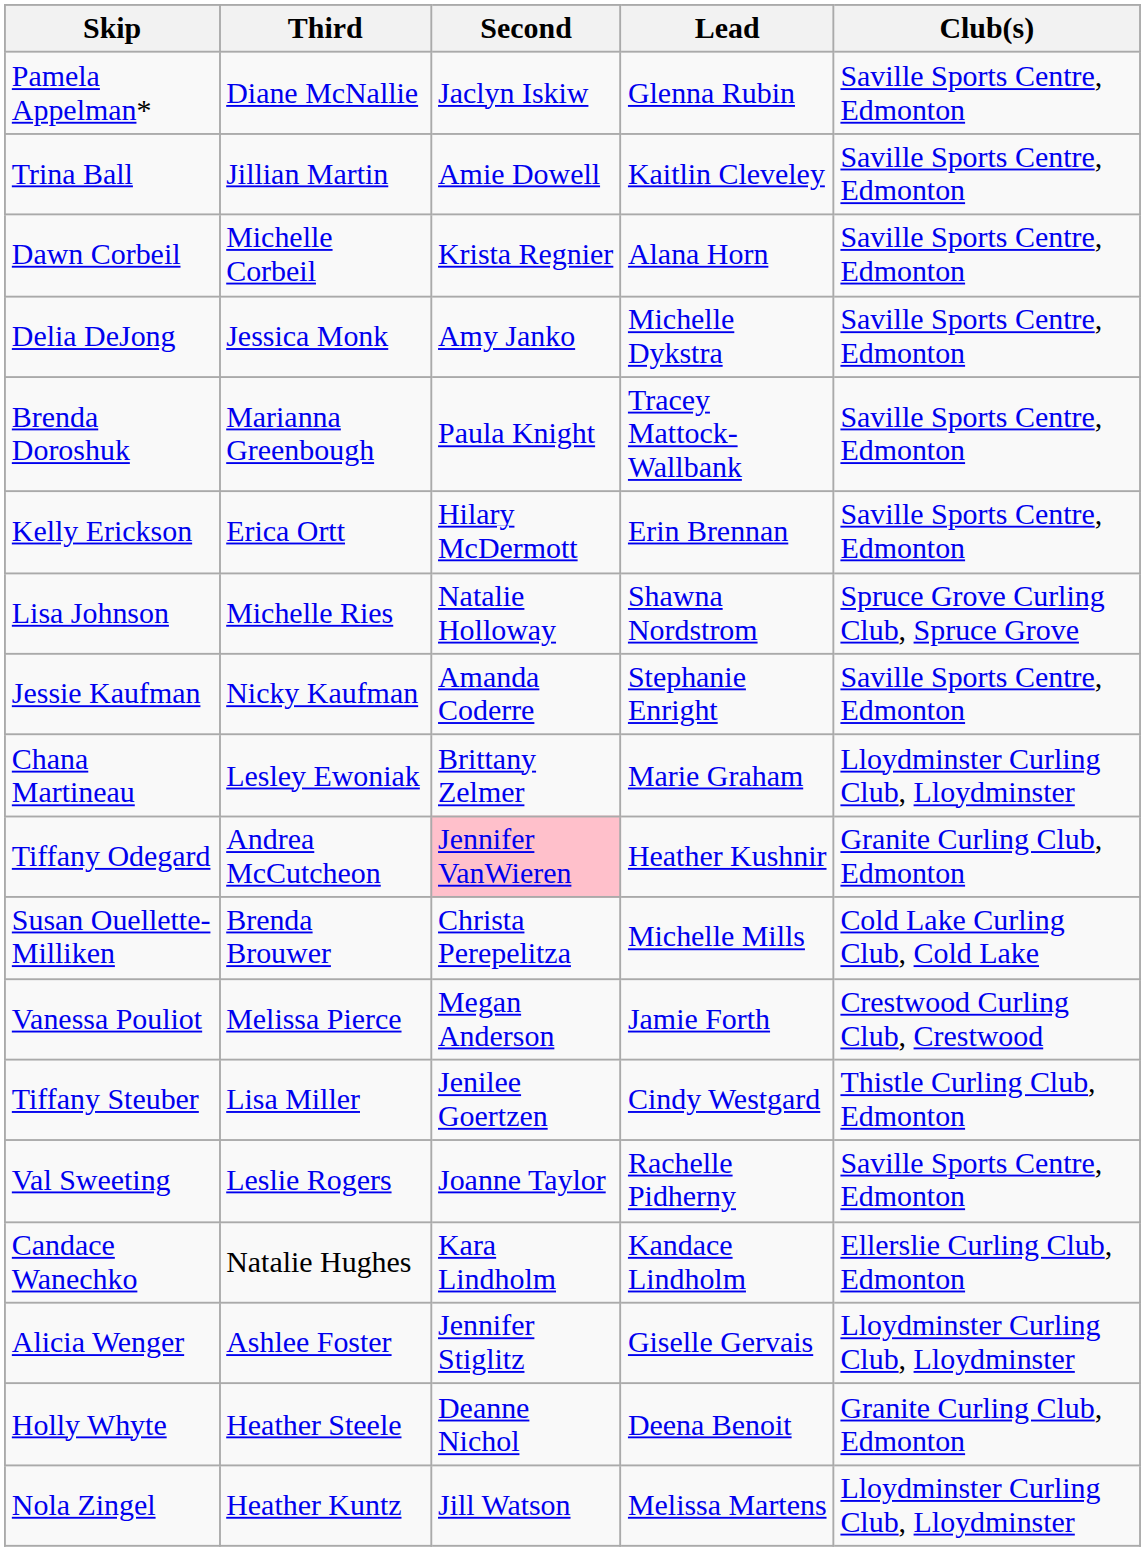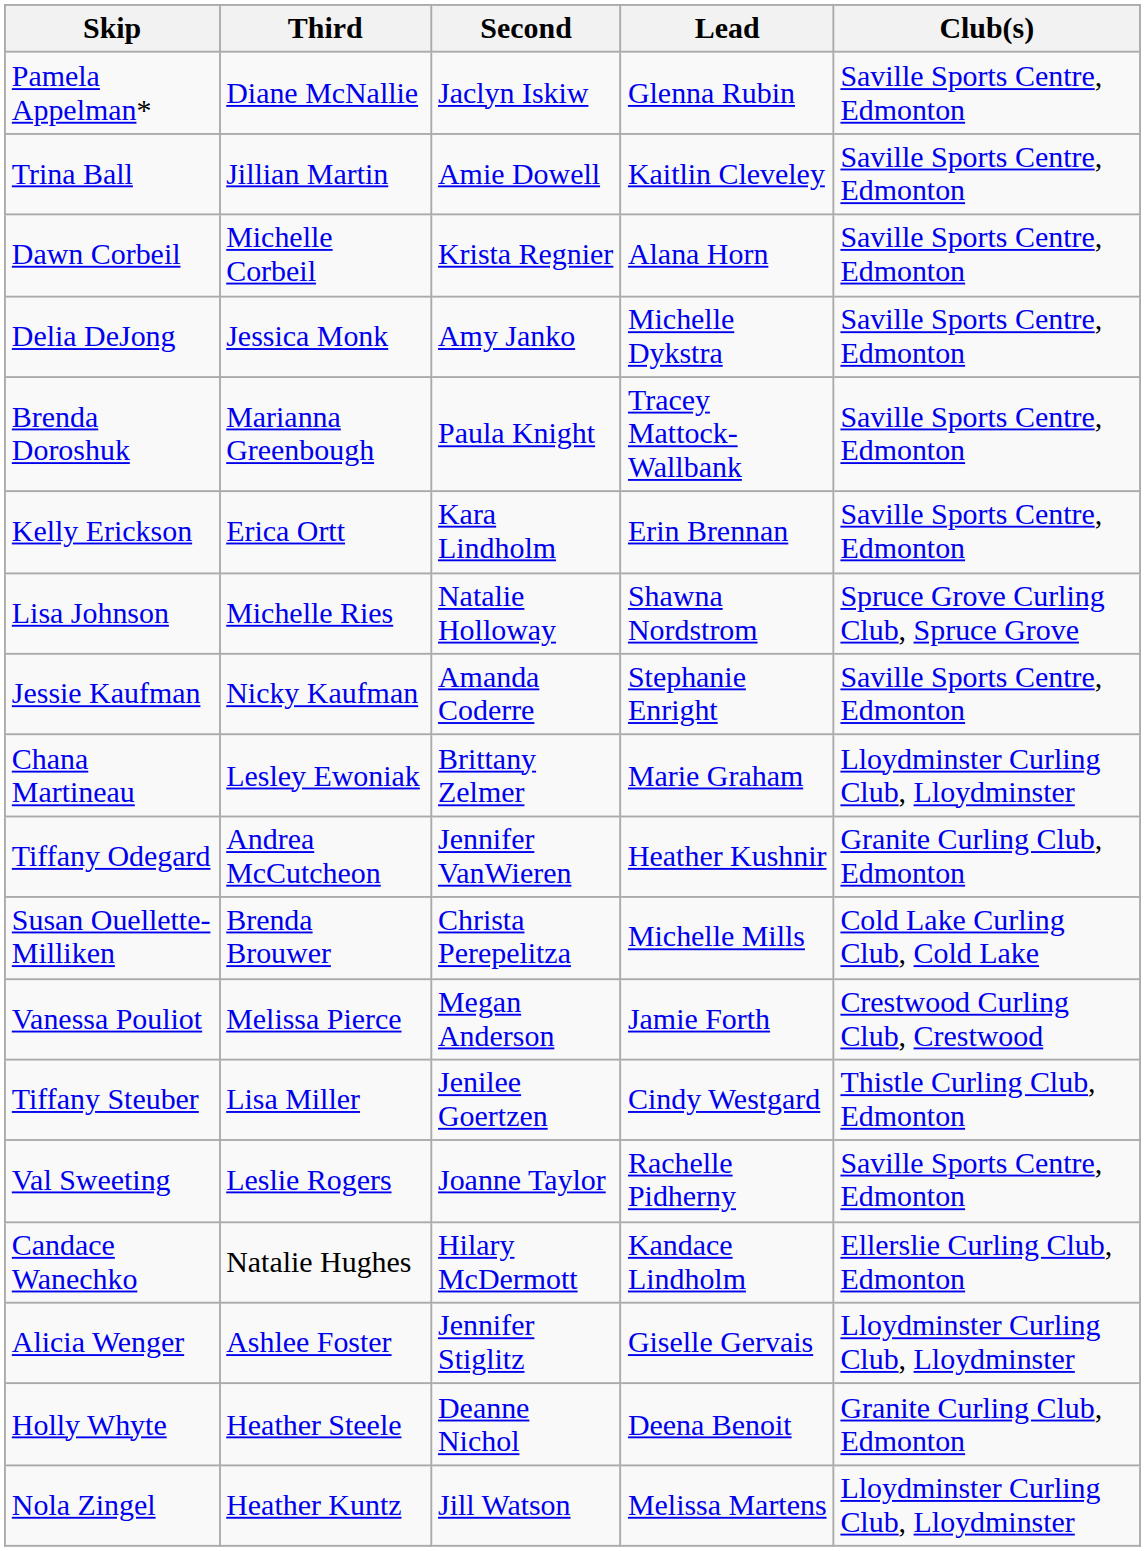Kelly Erickson | Second: Hilary McDermott -> Kara Lindholm
Tiffany Odegard | Second: pink background -> no background
Candace Wanechko | Second: Kara Lindholm -> Hilary McDermott
